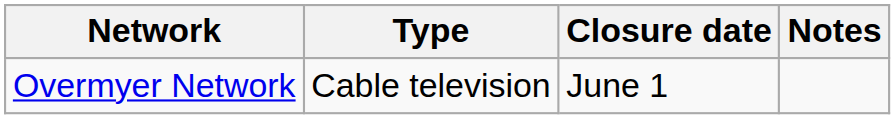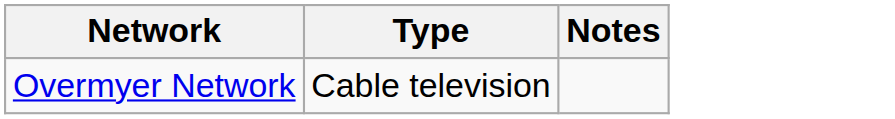- column: Closure date | June 1
